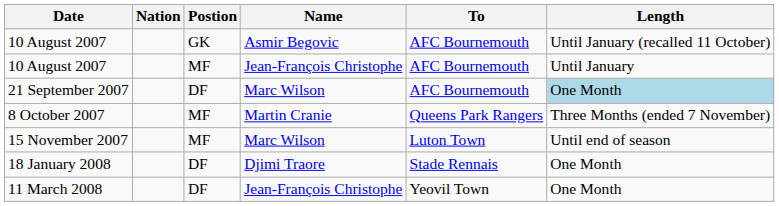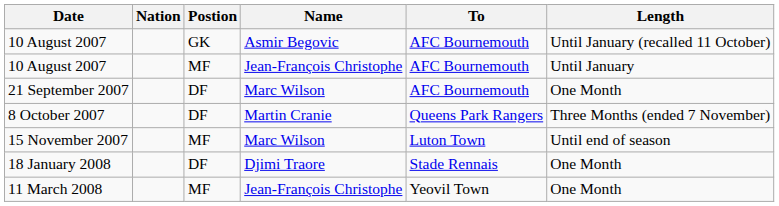21 September 2007 | Length: lightblue background -> no background
8 October 2007 | Postion: MF -> DF
11 March 2008 | Postion: DF -> MF
